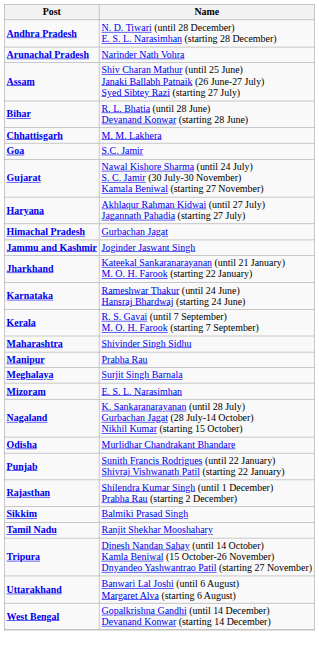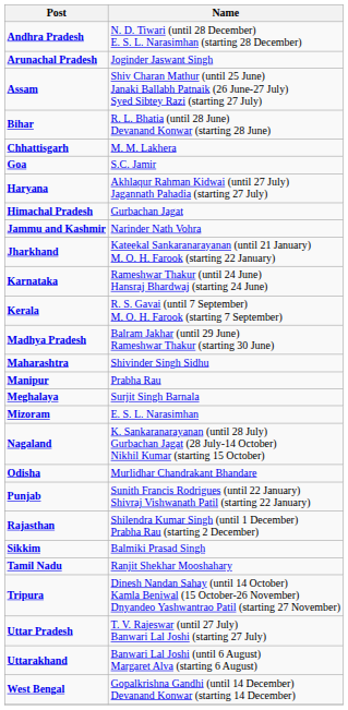Arunachal Pradesh | Name: Narinder Nath Vohra -> Joginder Jaswant Singh
- row: Gujarat | Nawal Kishore Sharma (until 24 July) S. C. Jamir (30 July-30 November) Kamala Beniwal (starting 27 November)
Jammu and Kashmir | Name: Joginder Jaswant Singh -> Narinder Nath Vohra
+ row: Madhya Pradesh | Balram Jakhar (until 29 June) Rameshwar Thakur (starting 30 June)
+ row: Uttar Pradesh | T. V. Rajeswar (until 27 July) Banwari Lal Joshi (starting 27 July)
